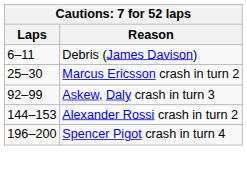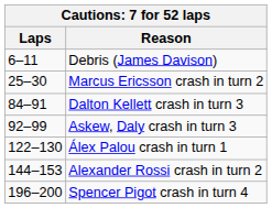+ row: 84–91 | Dalton Kellett crash in turn 3
+ row: 122–130 | Álex Palou crash in turn 1
